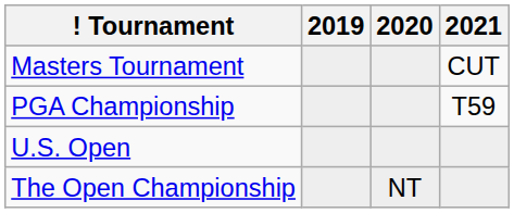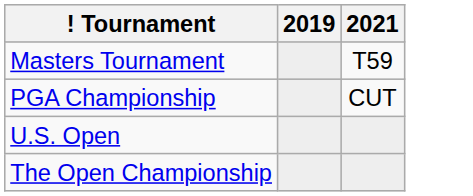- column: 2020 | NT
Masters Tournament | 2021: CUT -> T59
PGA Championship | 2021: T59 -> CUT
